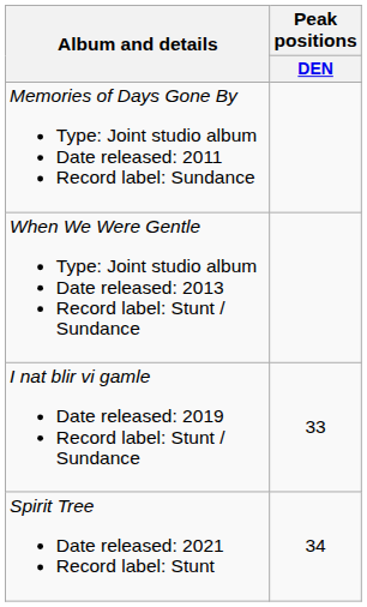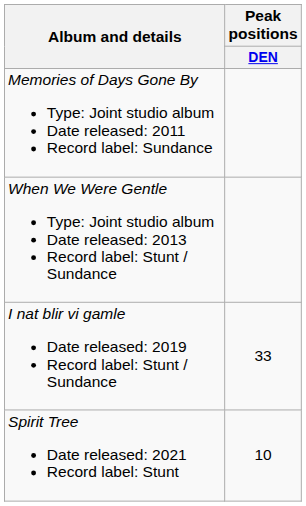Spirit Tree Date released: 2021 Record label: Stunt | Peak positions / DEN: 34 -> 10
